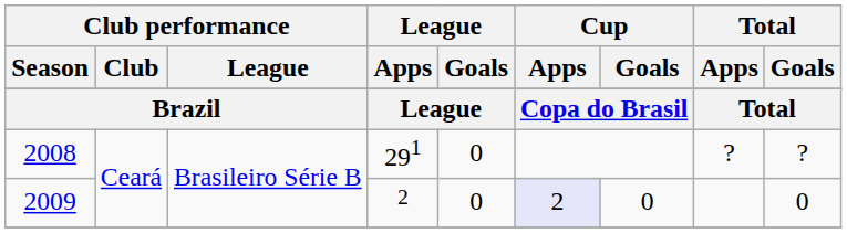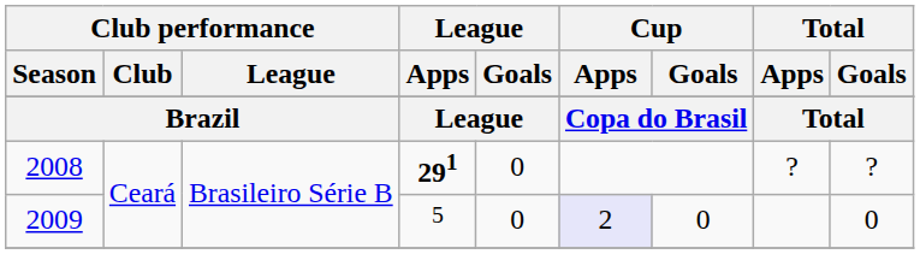2008 | League / Apps: normal -> bold
2009 | League / Apps: 2 -> 5
